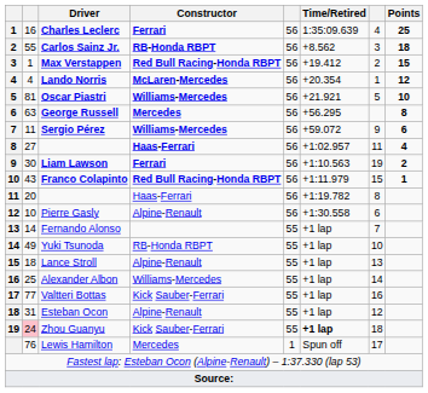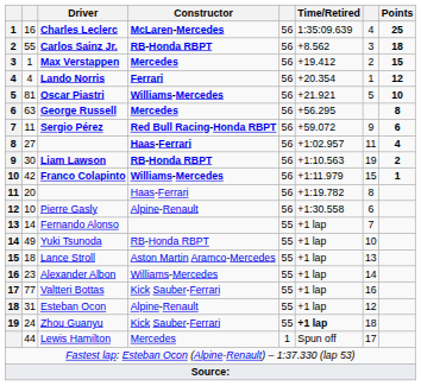Charles Leclerc | Constructor: Ferrari -> McLaren-Mercedes
Max Verstappen | Constructor: Red Bull Racing-Honda RBPT -> Mercedes
Lando Norris | Constructor: McLaren-Mercedes -> Ferrari
Sergio Pérez | Constructor: Williams-Mercedes -> Red Bull Racing-Honda RBPT
Liam Lawson | Constructor: Ferrari -> RB-Honda RBPT
Franco Colapinto | column 2: 43 -> 42
Franco Colapinto | Constructor: Red Bull Racing-Honda RBPT -> Williams-Mercedes
Lance Stroll | Constructor: Alpine-Renault -> Aston Martin Aramco-Mercedes
Alexander Albon | column 2: 25 -> 23
Zhou Guanyu | column 2: pink background -> no background
Lewis Hamilton | column 2: 76 -> 44
